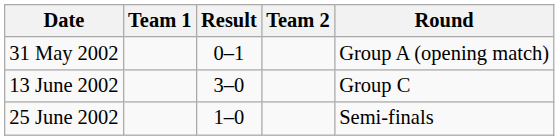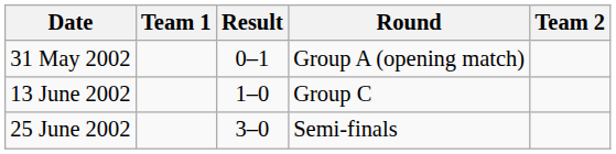columns swapped: Team 2 <-> Round
13 June 2002 | Result: 3–0 -> 1–0
25 June 2002 | Result: 1–0 -> 3–0
